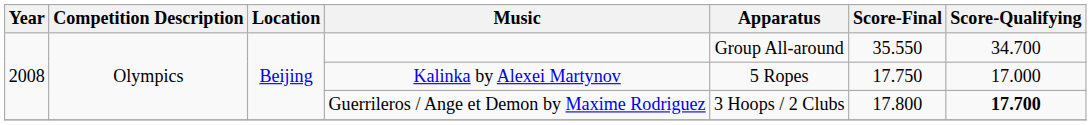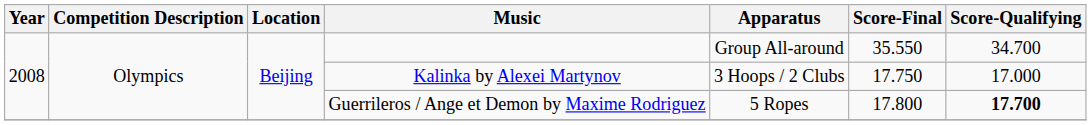Kalinka by Alexei Martynov | Apparatus: 5 Ropes -> 3 Hoops / 2 Clubs
Guerrileros / Ange et Demon by Maxime Rodriguez | Apparatus: 3 Hoops / 2 Clubs -> 5 Ropes
